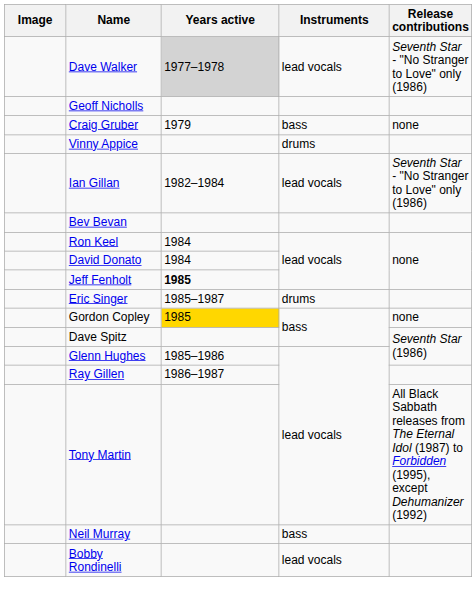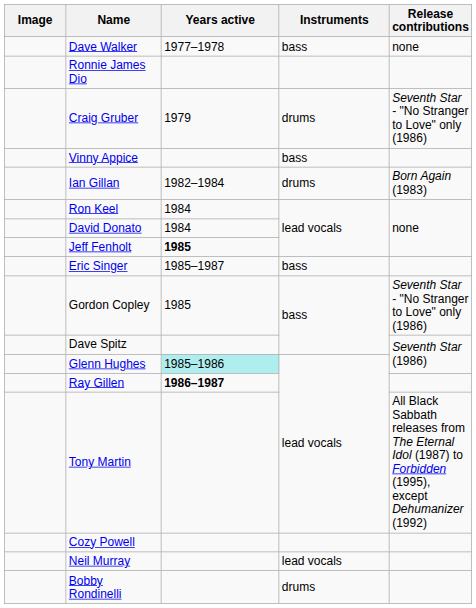Dave Walker | Years active: lightgrey background -> no background
Dave Walker | Instruments: lead vocals -> bass
Dave Walker | Release contributions: Seventh Star - "No Stranger to Love" only (1986) -> none
+ row: Ronnie James Dio
- row: Geoff Nicholls
Craig Gruber | Instruments: bass -> drums
Craig Gruber | Release contributions: none -> Seventh Star - "No Stranger to Love" only (1986)
Vinny Appice | Instruments: drums -> bass
Ian Gillan | Instruments: lead vocals -> drums
Ian Gillan | Release contributions: Seventh Star - "No Stranger to Love" only (1986) -> Born Again (1983)
- row: Bev Bevan
Eric Singer | Instruments: drums -> bass
Gordon Copley | Years active: gold background -> no background
Gordon Copley | Release contributions: none -> Seventh Star - "No Stranger to Love" only (1986)
Glenn Hughes | Years active: no background -> paleturquoise background
Ray Gillen | Years active: normal -> bold
+ row: Cozy Powell
Neil Murray | Instruments: bass -> lead vocals
Bobby Rondinelli | Instruments: lead vocals -> drums
